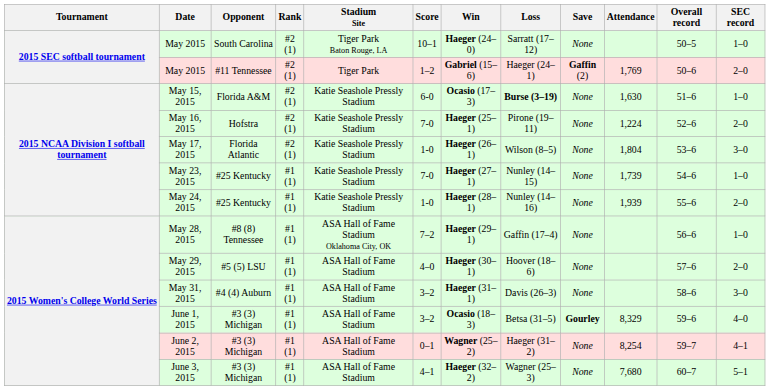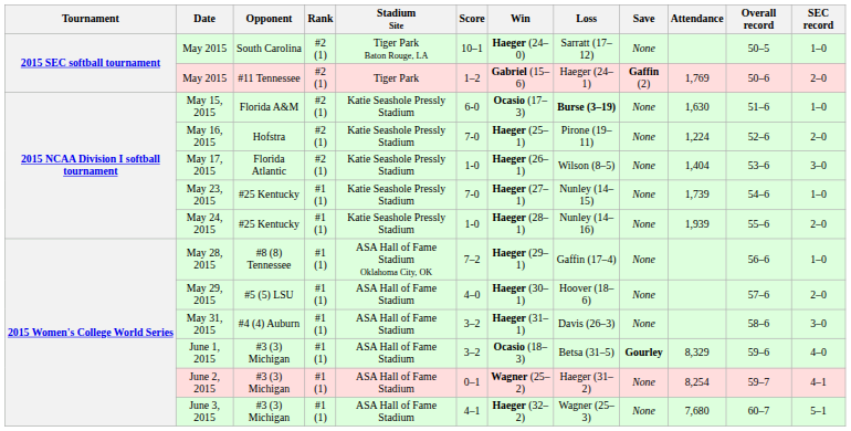May 17, 2015 | Attendance: 1,804 -> 1,404
